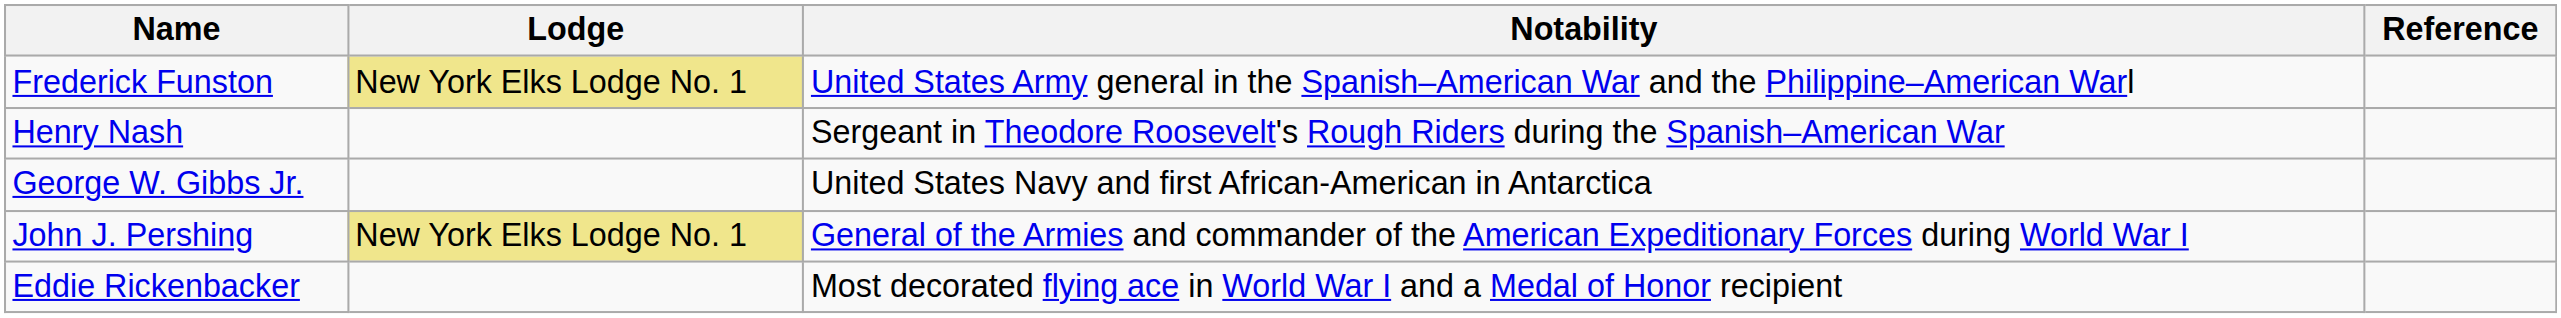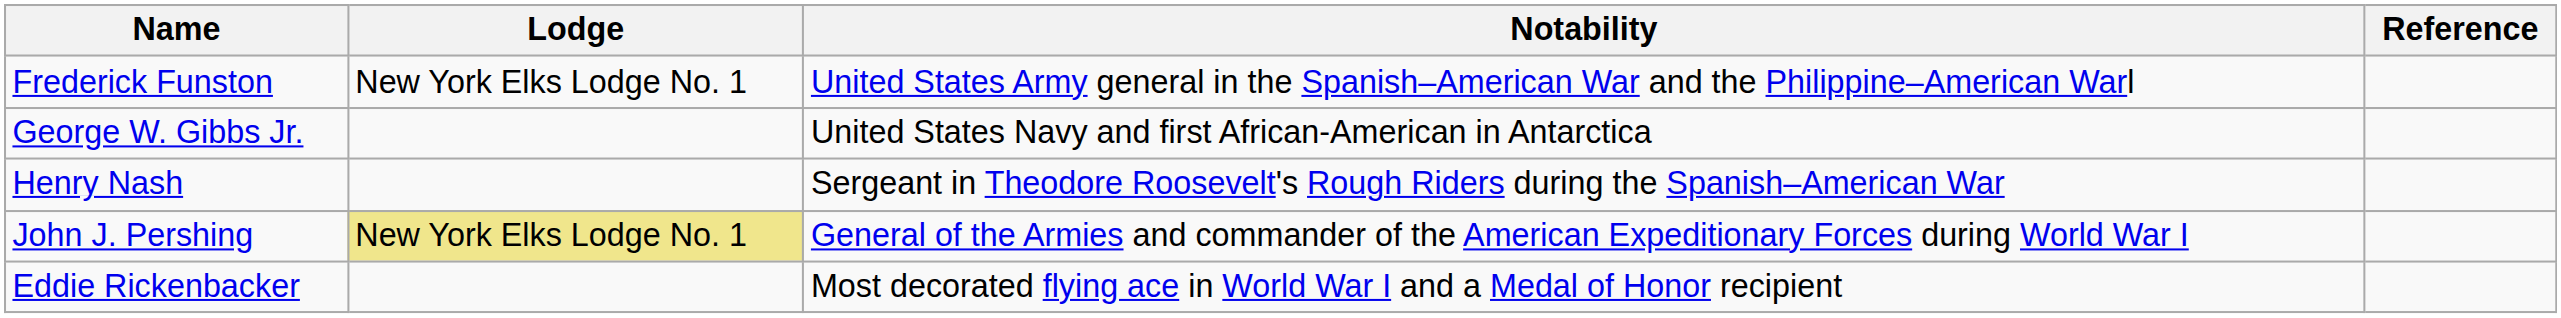Frederick Funston | Lodge: khaki background -> no background
rows swapped: George W. Gibbs Jr. <-> Henry Nash
